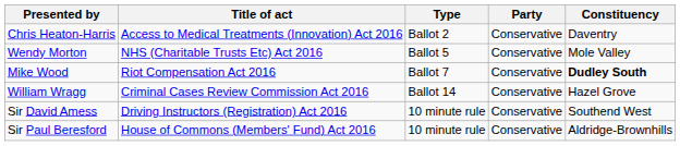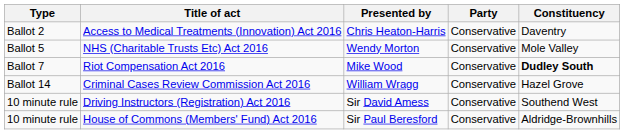columns swapped: Type <-> Presented by
